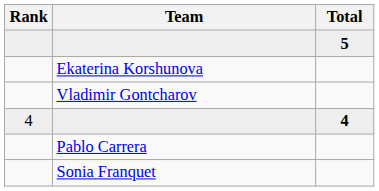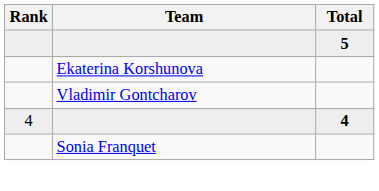- row: Pablo Carrera
